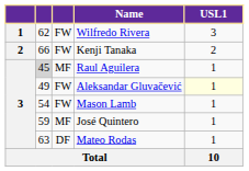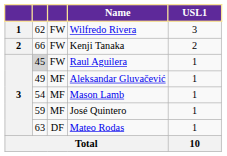Raul Aguilera | column 3: MF -> FW
Aleksandar Gluvačević | column 3: FW -> MF
Aleksandar Gluvačević | USL1: lightyellow background -> no background
Mason Lamb | column 3: FW -> MF
